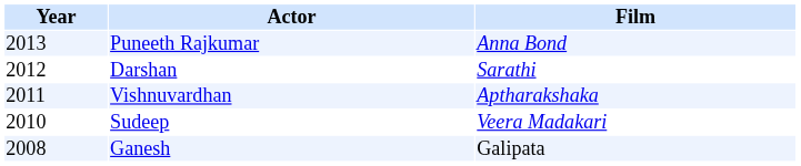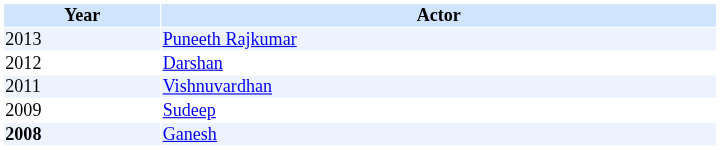- column: Film | Anna Bond | Sarathi | Aptharakshaka | Veera Madakari | Galipata
Sudeep | Year: 2010 -> 2009
Ganesh | Year: normal -> bold
